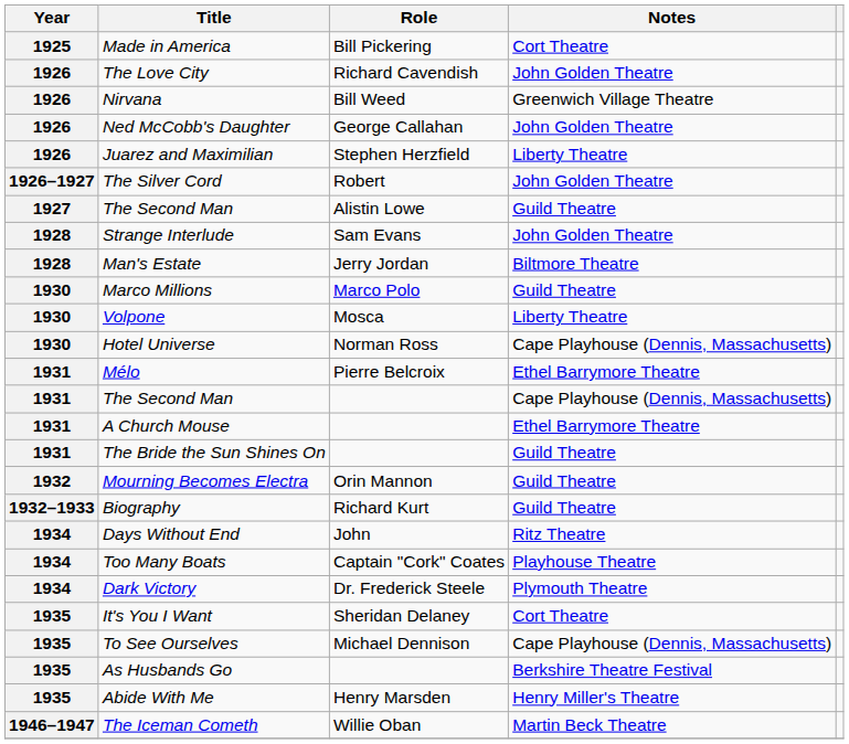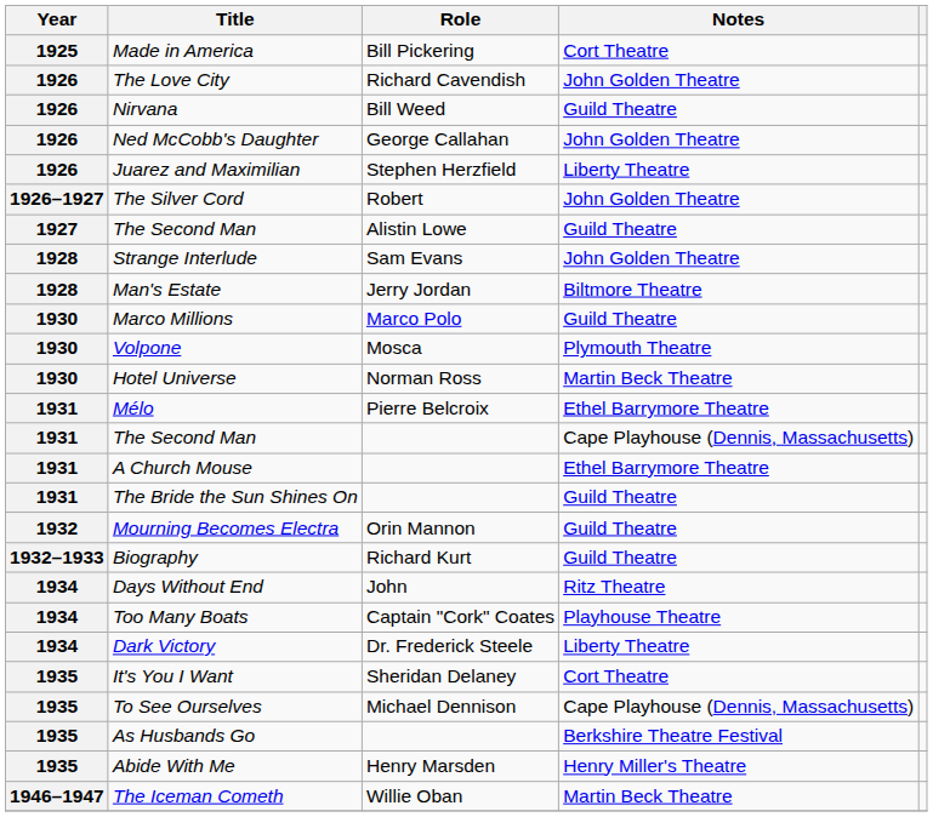Nirvana | Notes: Greenwich Village Theatre -> Guild Theatre
Volpone | Notes: Liberty Theatre -> Plymouth Theatre
Hotel Universe | Notes: Cape Playhouse (Dennis, Massachusetts) -> Martin Beck Theatre
Dark Victory | Notes: Plymouth Theatre -> Liberty Theatre
